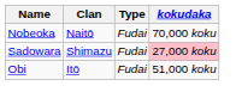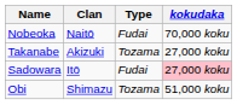+ row: Takanabe | Akizuki | Tozama | 27,000 koku
Sadowara | Clan: Shimazu -> Itō
Obi | Clan: Itō -> Shimazu
Obi | Type: Fudai -> Tozama
